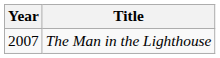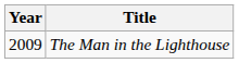The Man in the Lighthouse | Year: 2007 -> 2009
